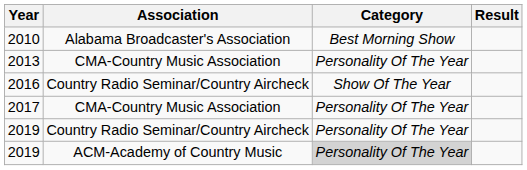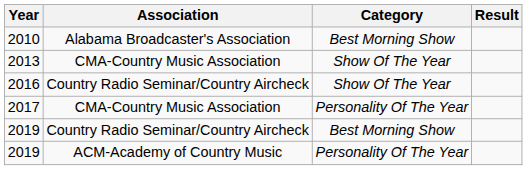2013 | Category: Personality Of The Year -> Show Of The Year
2019 / Country Radio Seminar/Country Aircheck | Category: Personality Of The Year -> Best Morning Show
2019 / ACM-Academy of Country Music | Category: lightgrey background -> no background
